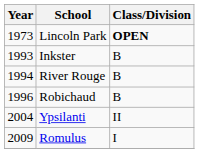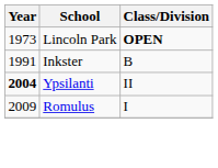Inkster | Year: 1993 -> 1991
- row: 1994 | River Rouge | B
- row: 1996 | Robichaud | B
Ypsilanti | Year: normal -> bold
